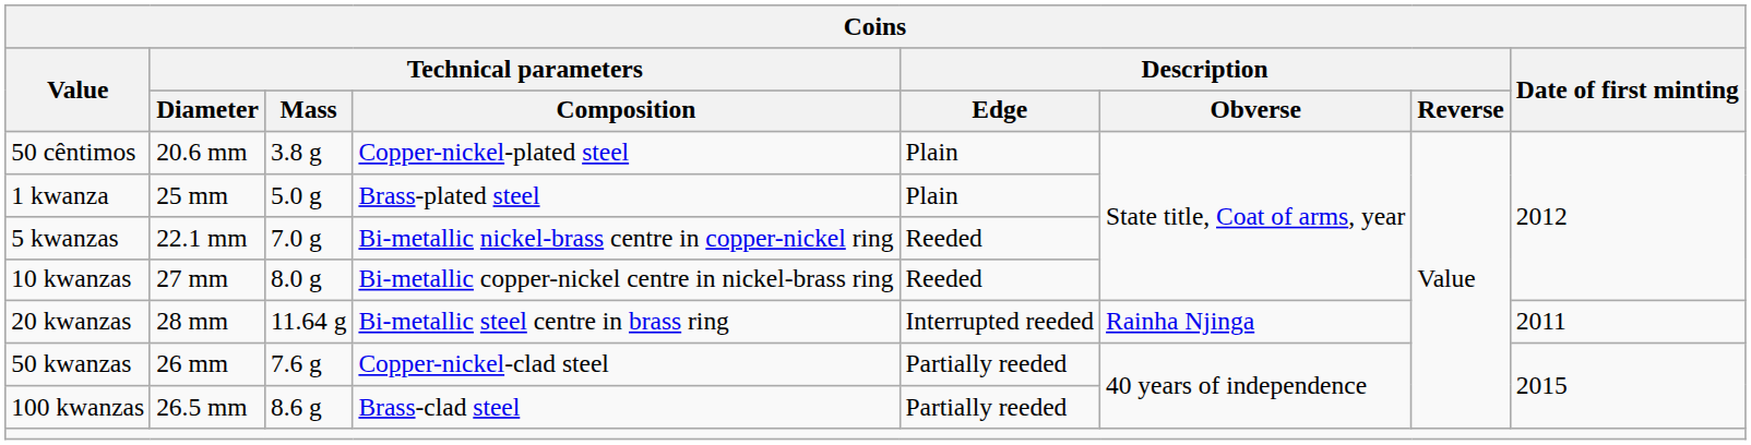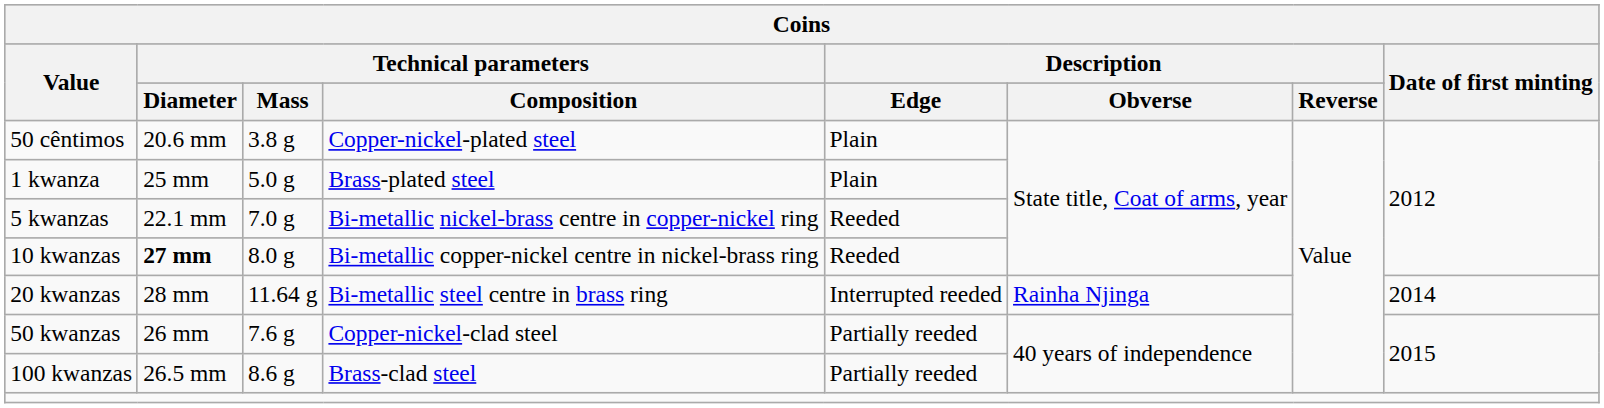10 kwanzas | Technical parameters / Diameter: normal -> bold
20 kwanzas | Date of first minting: 2011 -> 2014
